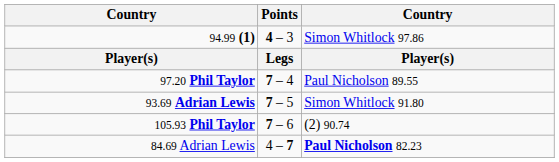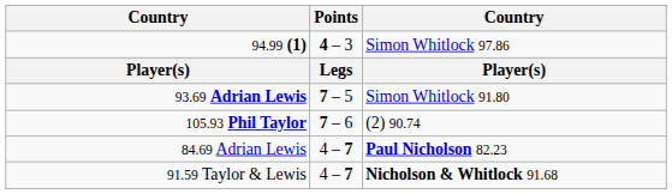- row: 97.20 Phil Taylor | 7 – 4 | Paul Nicholson 89.55
+ row: 91.59 Taylor & Lewis | 4 – 7 | Nicholson & Whitlock 91.68
